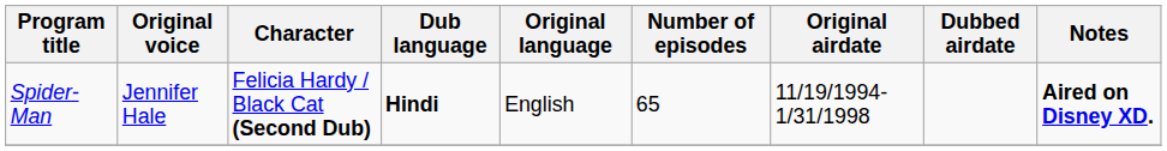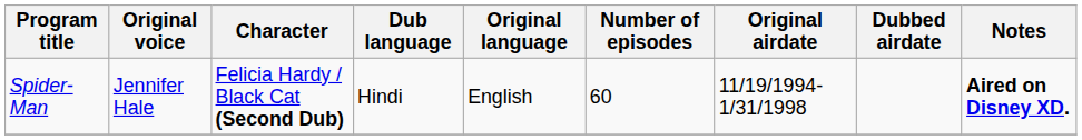Spider-Man | Dub language: bold -> normal
Spider-Man | Number of episodes: 65 -> 60
